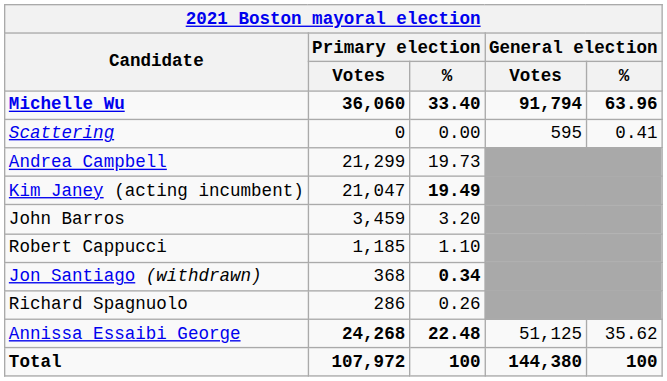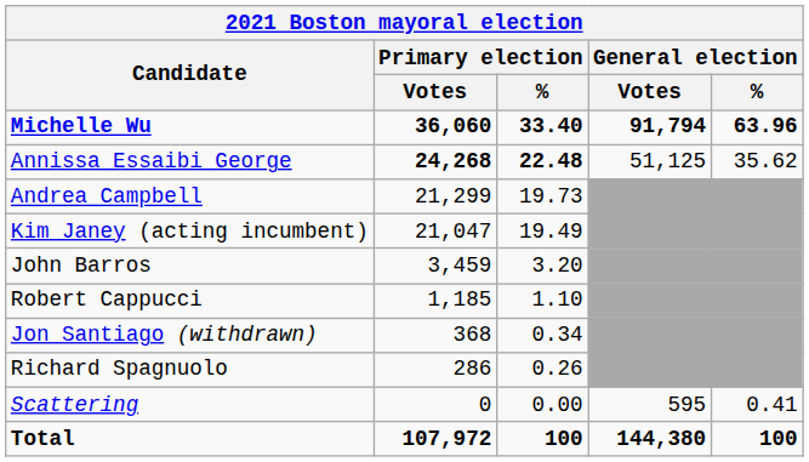rows swapped: Annissa Essaibi George <-> Scattering
Kim Janey (acting incumbent) | Primary election / %: bold -> normal
Jon Santiago (withdrawn) | Primary election / %: bold -> normal
